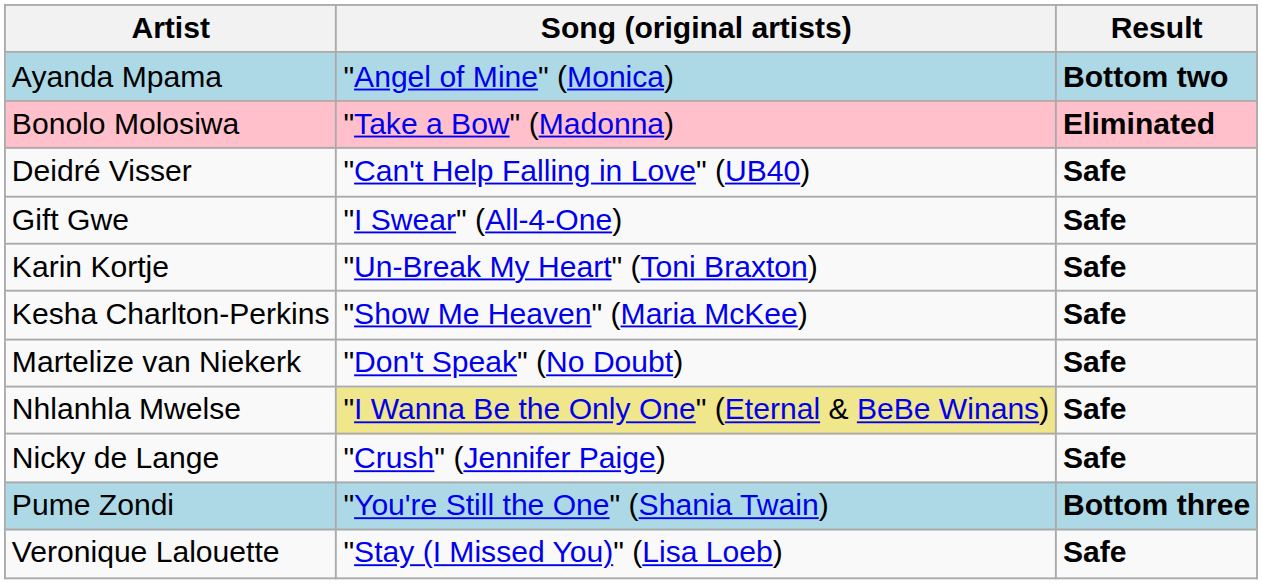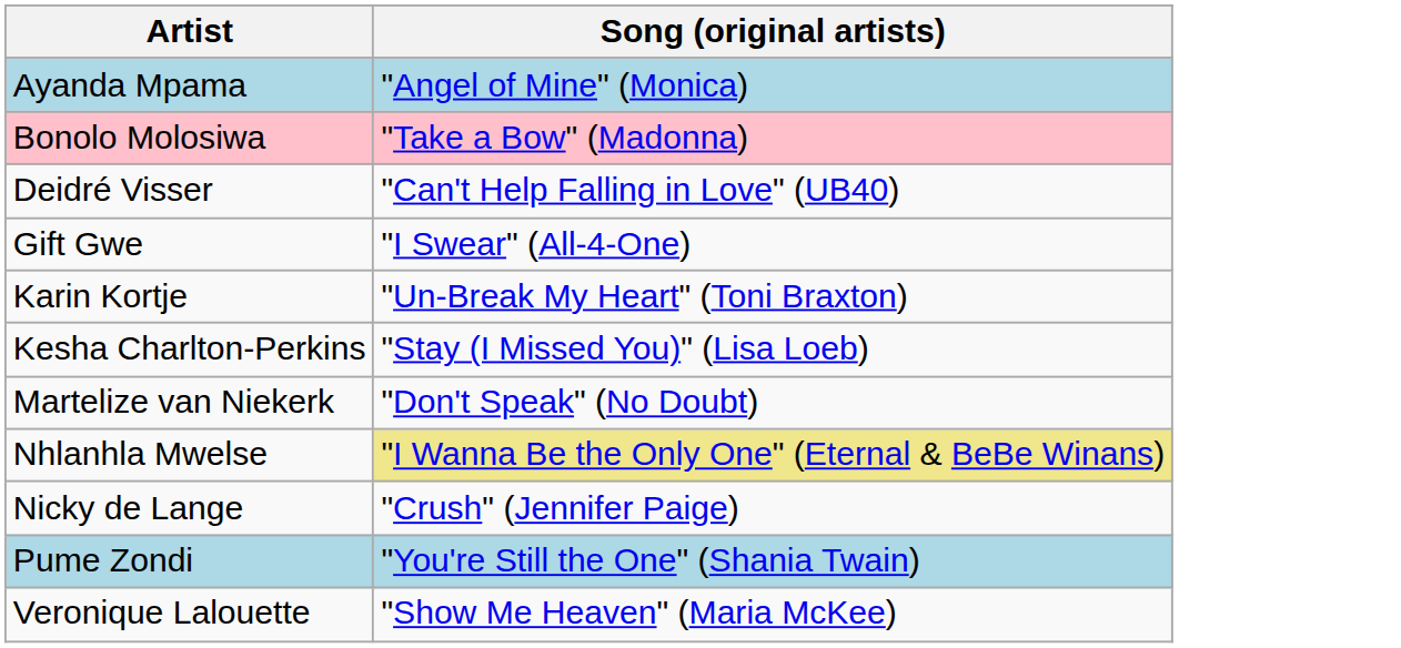- column: Result | Bottom two | Eliminated | Safe | Safe | Safe | Safe | Safe | Safe | Safe | Bottom three | Safe
Kesha Charlton-Perkins | Song (original artists): "Show Me Heaven" (Maria McKee) -> "Stay (I Missed You)" (Lisa Loeb)
Veronique Lalouette | Song (original artists): "Stay (I Missed You)" (Lisa Loeb) -> "Show Me Heaven" (Maria McKee)
